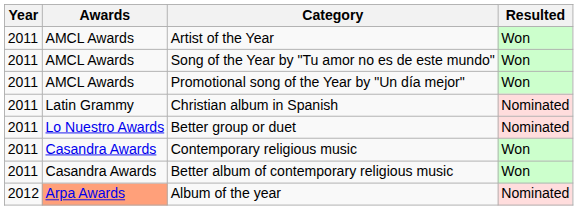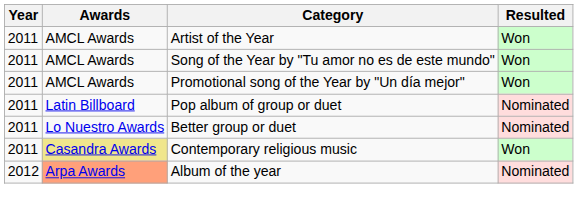- row: 2011 | Latin Grammy | Christian album in Spanish | Nominated
+ row: 2011 | Latin Billboard | Pop album of group or duet | Nominated
Contemporary religious music | Awards: no background -> khaki background
- row: 2011 | Casandra Awards | Better album of contemporary religious music | Won
